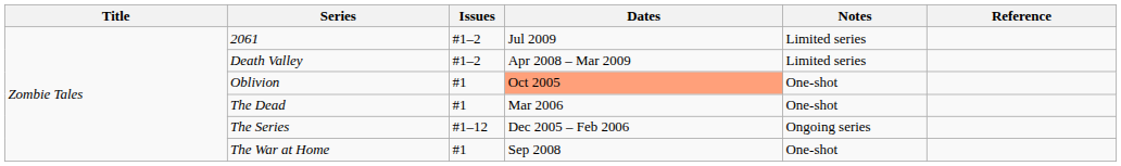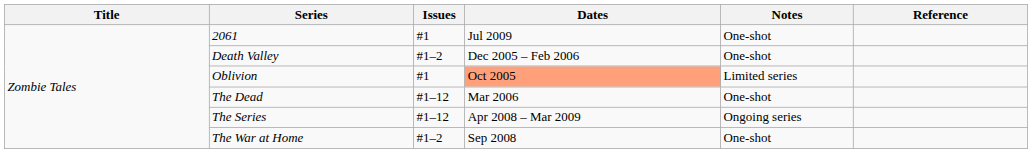2061 | Issues: #1–2 -> #1
2061 | Notes: Limited series -> One-shot
Death Valley | Dates: Apr 2008 – Mar 2009 -> Dec 2005 – Feb 2006
Death Valley | Notes: Limited series -> One-shot
Oblivion | Notes: One-shot -> Limited series
The Dead | Issues: #1 -> #1–12
The Series | Dates: Dec 2005 – Feb 2006 -> Apr 2008 – Mar 2009
The War at Home | Issues: #1 -> #1–2
